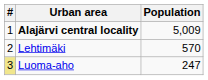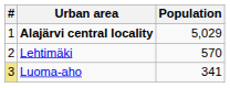Alajärvi central locality | Population: 5,009 -> 5,029
Luoma-aho | Population: 247 -> 341
